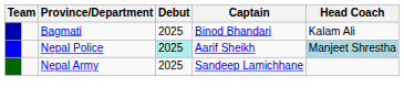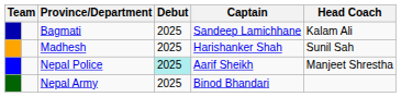Bagmati | Captain: Binod Bhandari -> Sandeep Lamichhane
+ row: Madhesh | 2025 | Harishanker Shah | Sunil Sah
Nepal Police | Head Coach: lightblue background -> no background
Nepal Army | Captain: Sandeep Lamichhane -> Binod Bhandari
